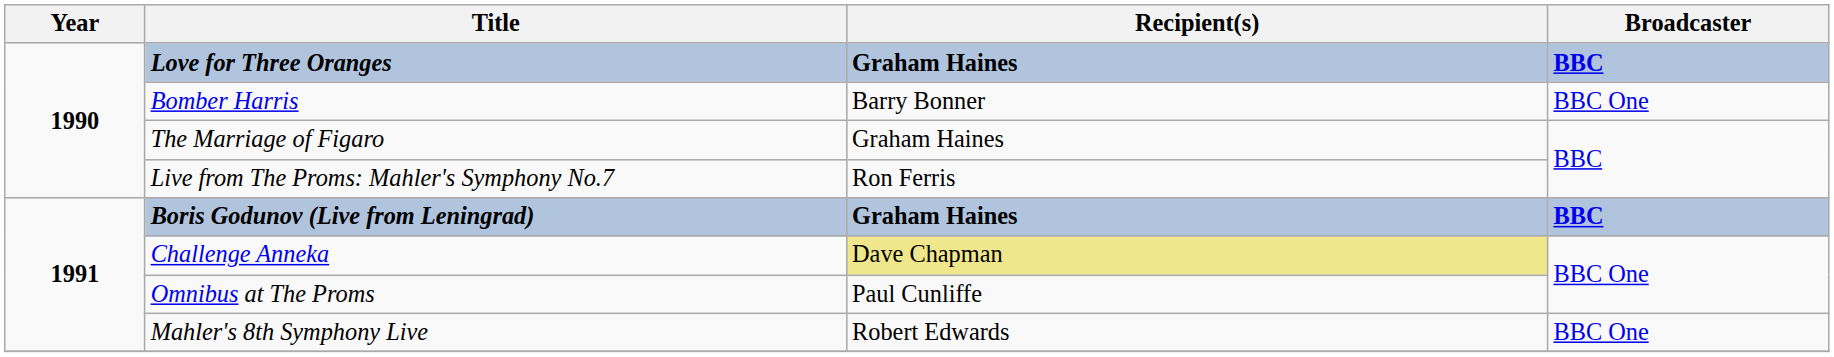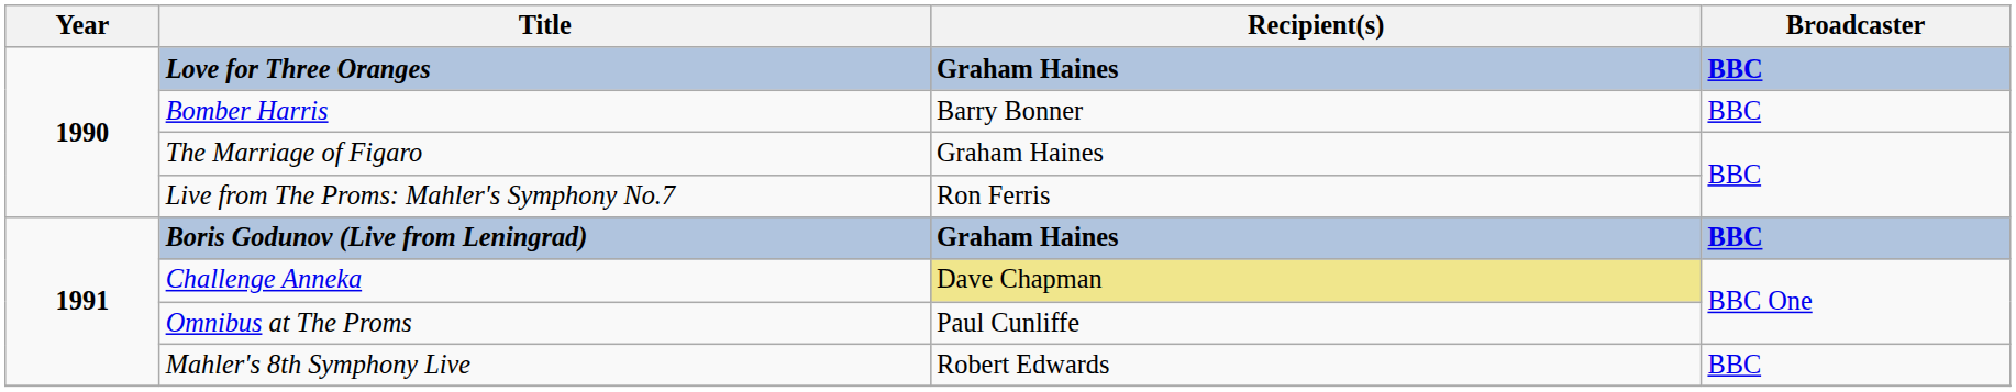Bomber Harris | Broadcaster: BBC One -> BBC
Mahler's 8th Symphony Live | Broadcaster: BBC One -> BBC
